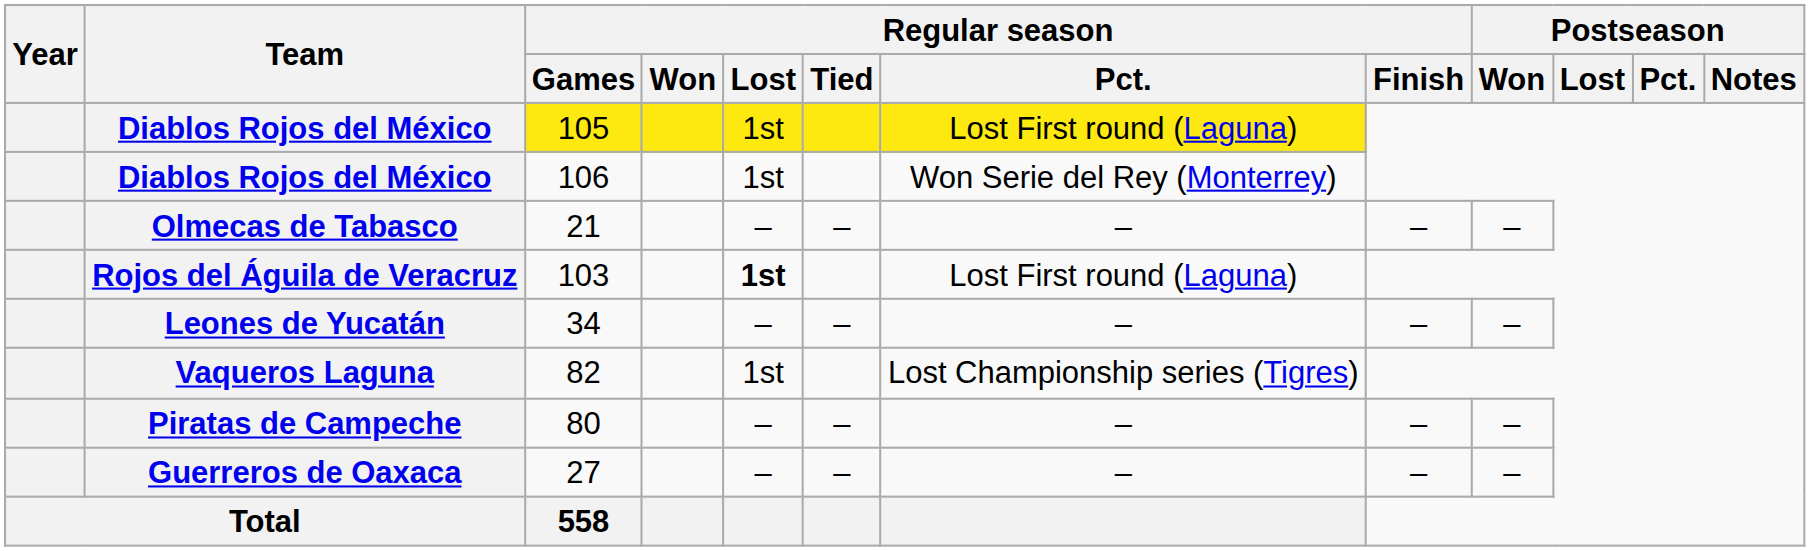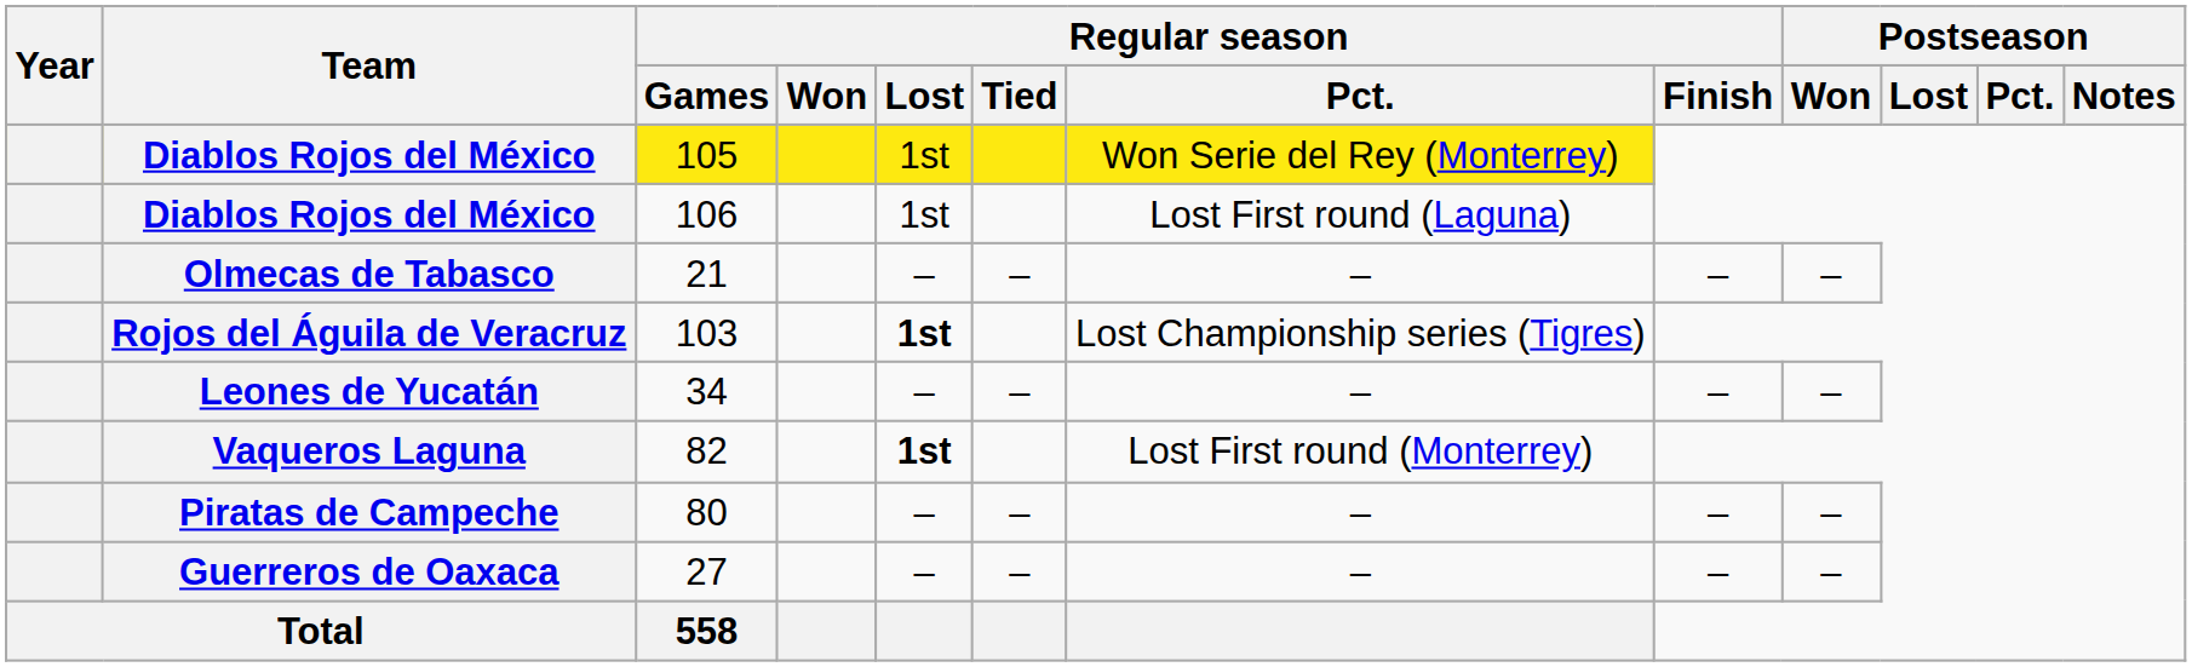105 | Regular season / Pct.: Lost First round (Laguna) -> Won Serie del Rey (Monterrey)
106 | Regular season / Pct.: Won Serie del Rey (Monterrey) -> Lost First round (Laguna)
103 | Regular season / Pct.: Lost First round (Laguna) -> Lost Championship series (Tigres)
82 | Regular season / Lost: normal -> bold
82 | Regular season / Pct.: Lost Championship series (Tigres) -> Lost First round (Monterrey)
